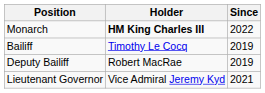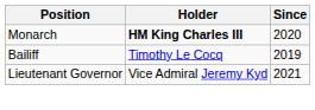Monarch | Since: 2022 -> 2020
- row: Deputy Bailiff | Robert MacRae | 2019
